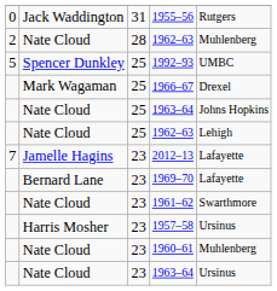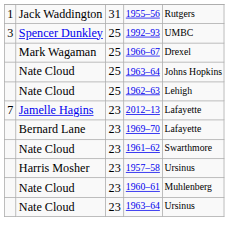1955–56 | column 1: 0 -> 1
- row: 2 | Nate Cloud | 28 | 1962–63 | Muhlenberg
1992–93 | column 1: 5 -> 3
